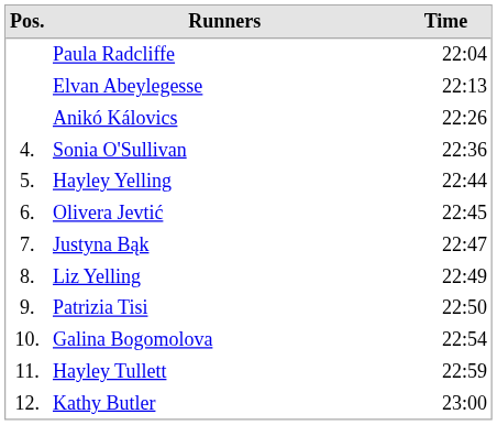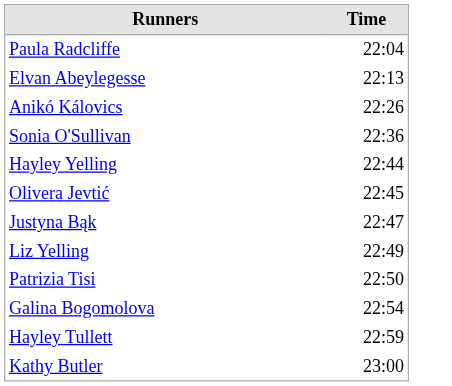- column: Pos. | 4. | 5. | 6. | 7. | 8. | 9. | 10. | 11. | 12.
